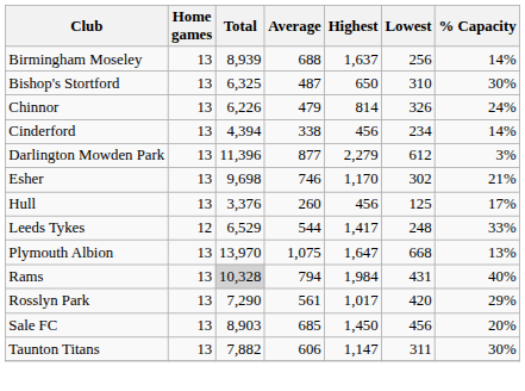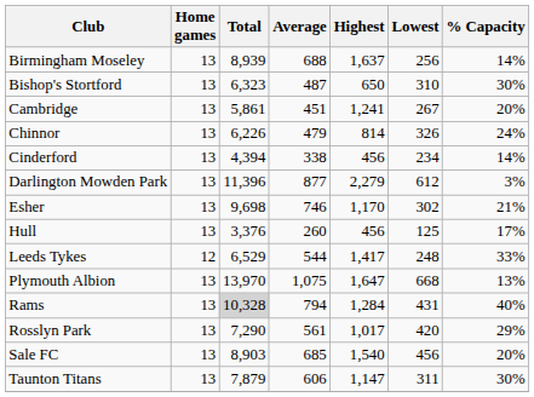Bishop's Stortford | Total: 6,325 -> 6,323
+ row: Cambridge | 13 | 5,861 | 451 | 1,241 | 267 | 20%
Rams | Highest: 1,984 -> 1,284
Sale FC | Highest: 1,450 -> 1,540
Taunton Titans | Total: 7,882 -> 7,879
